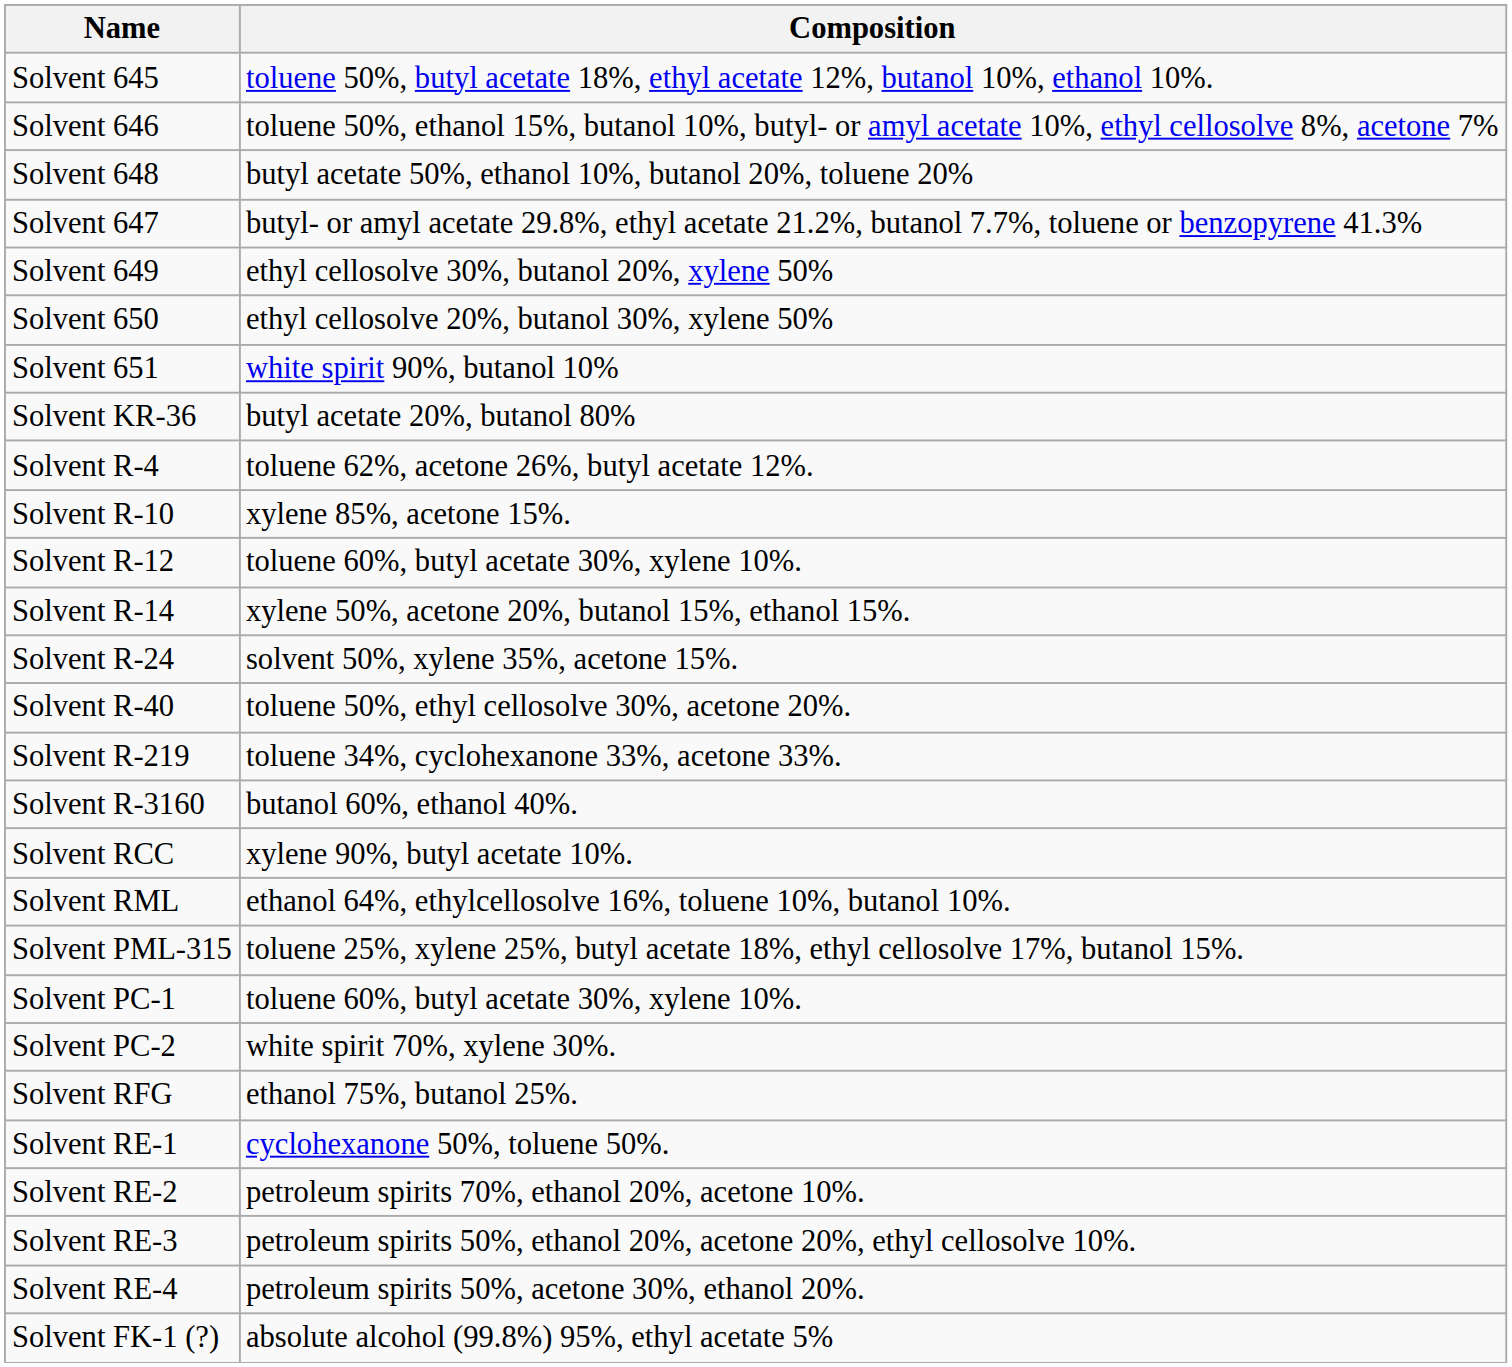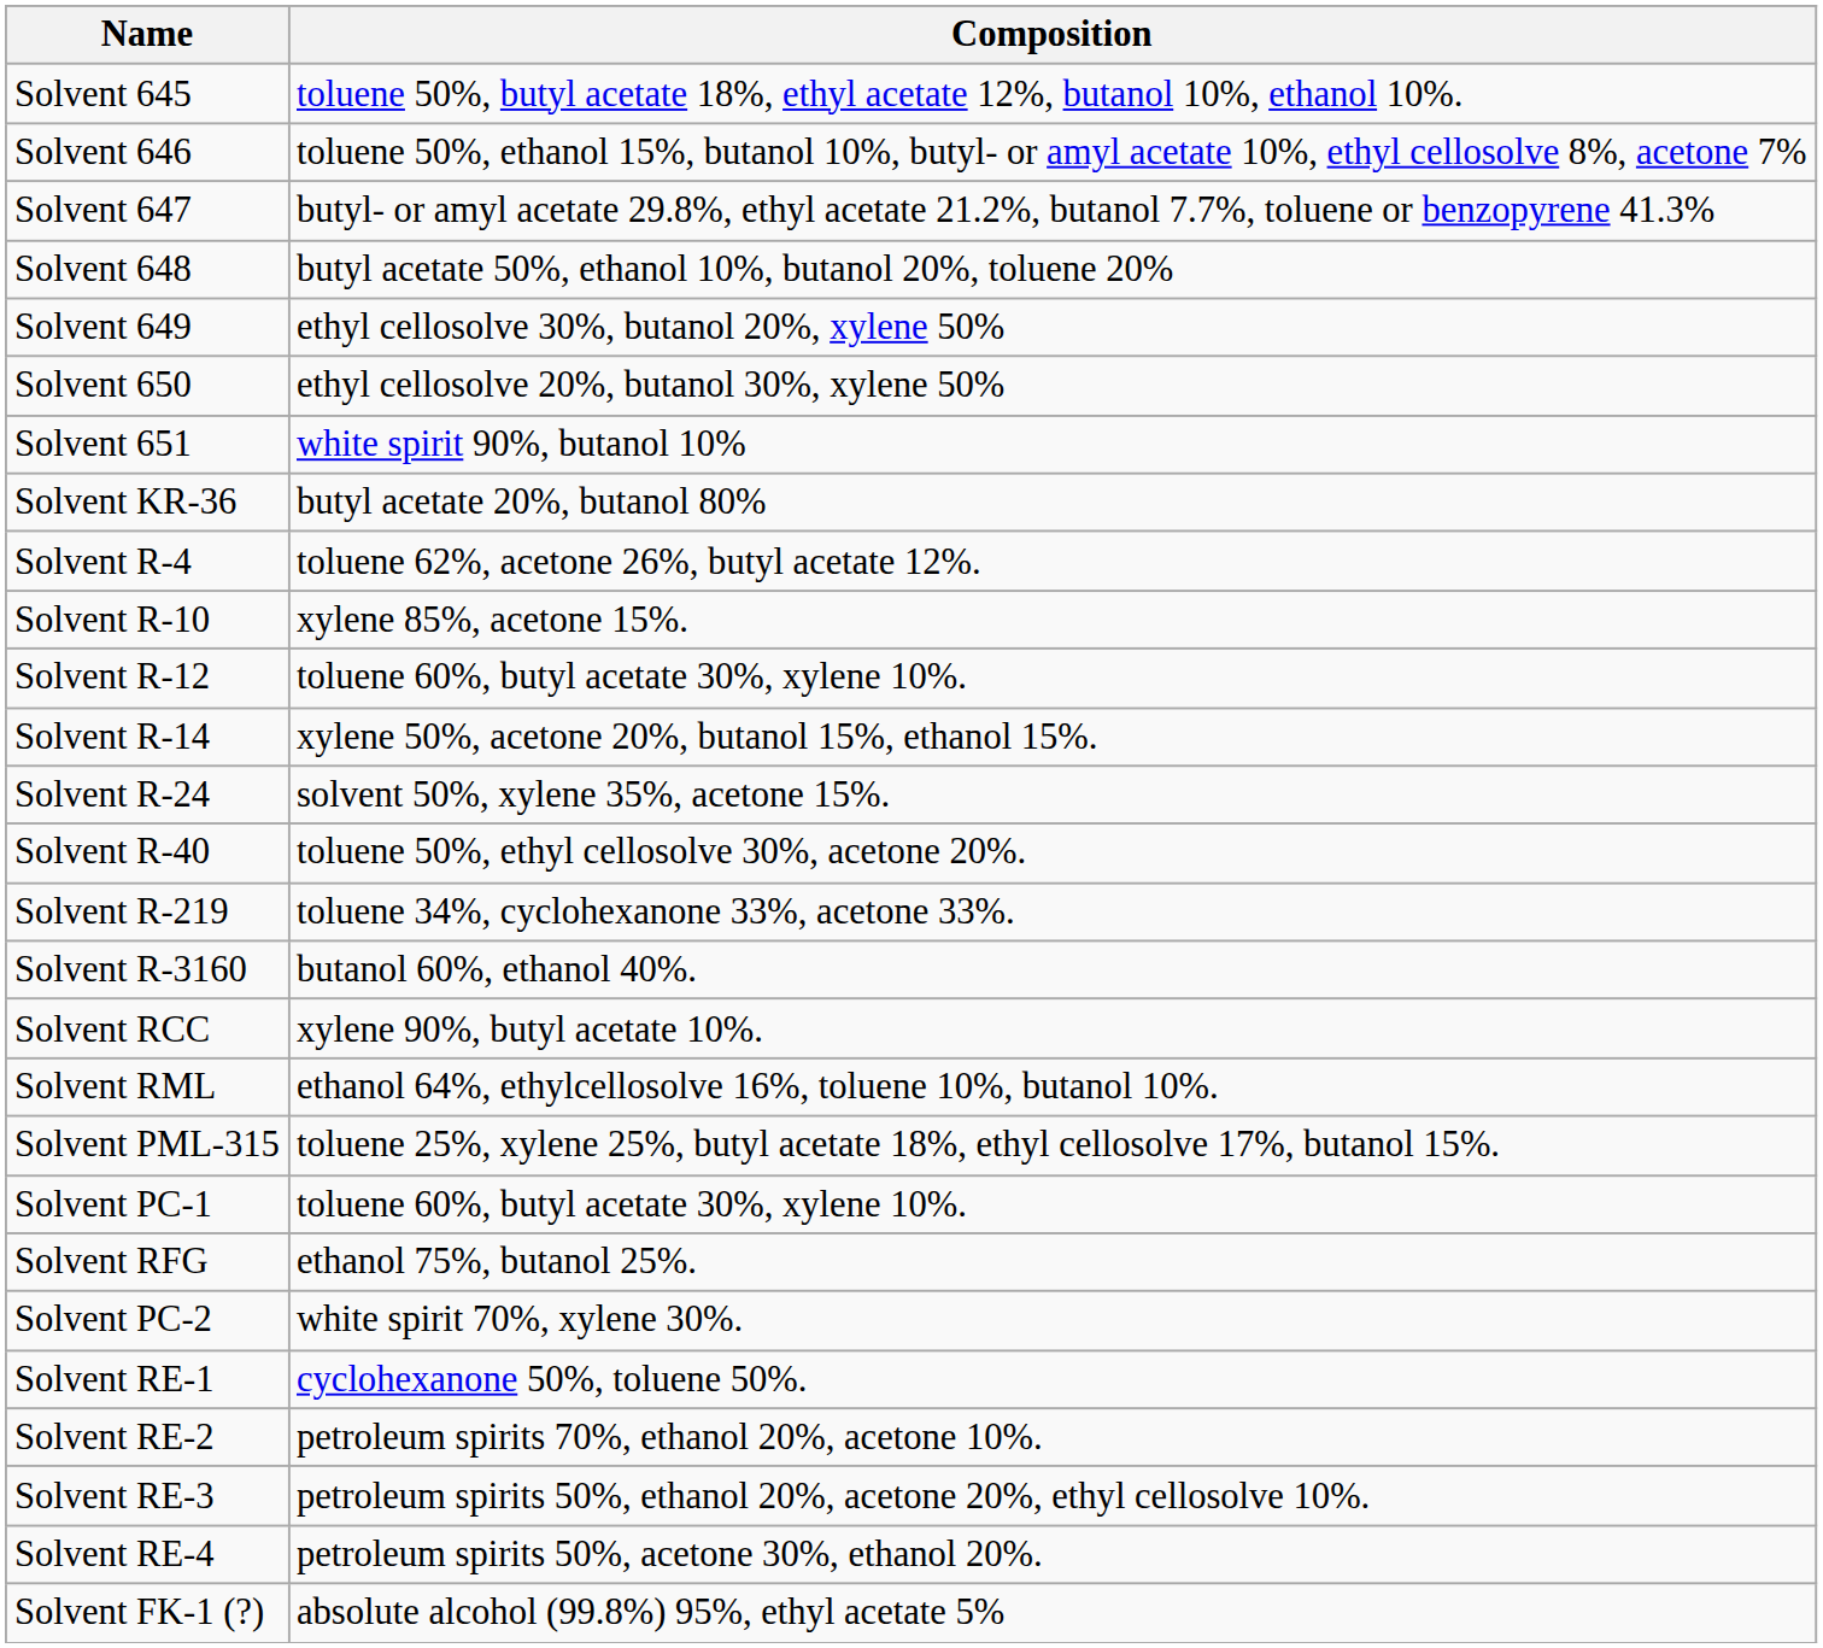rows swapped: Solvent 647 <-> Solvent 648
rows swapped: Solvent PC-2 <-> Solvent RFG
